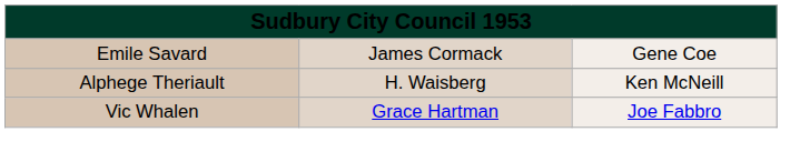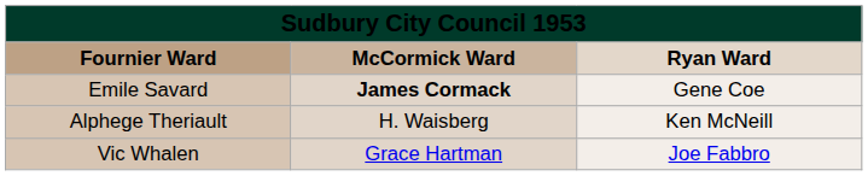+ row: Fournier Ward | McCormick Ward | Ryan Ward
Emile Savard | column 2: normal -> bold
